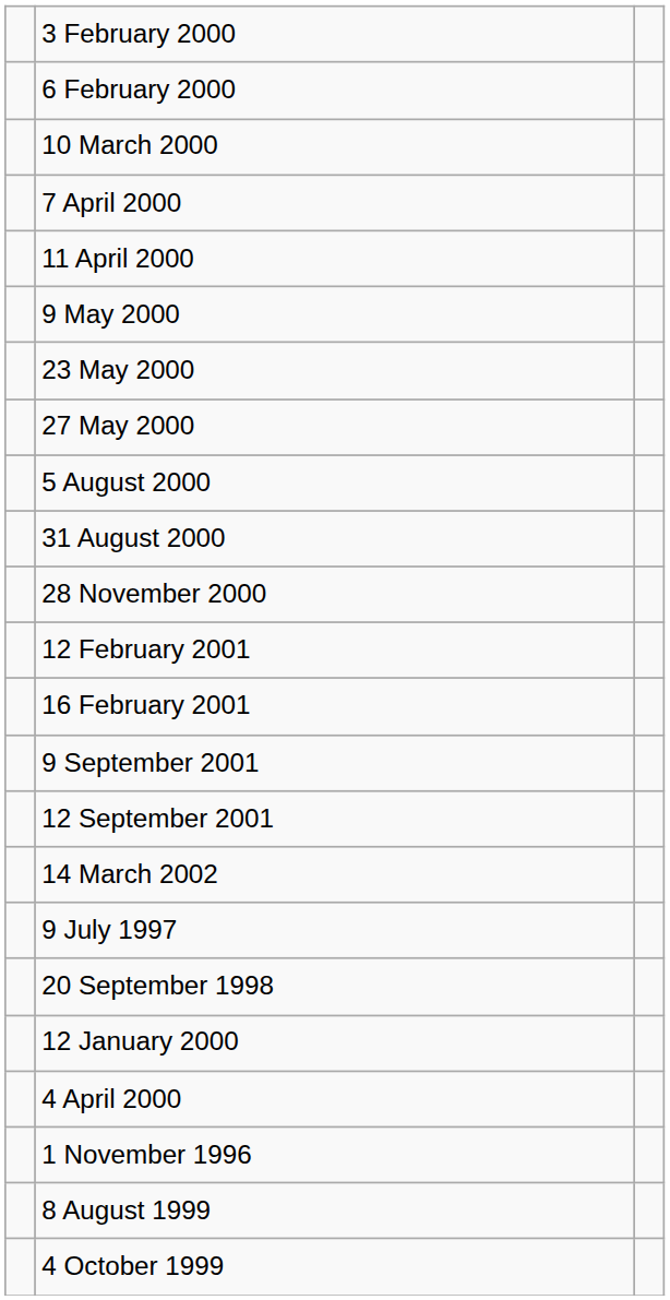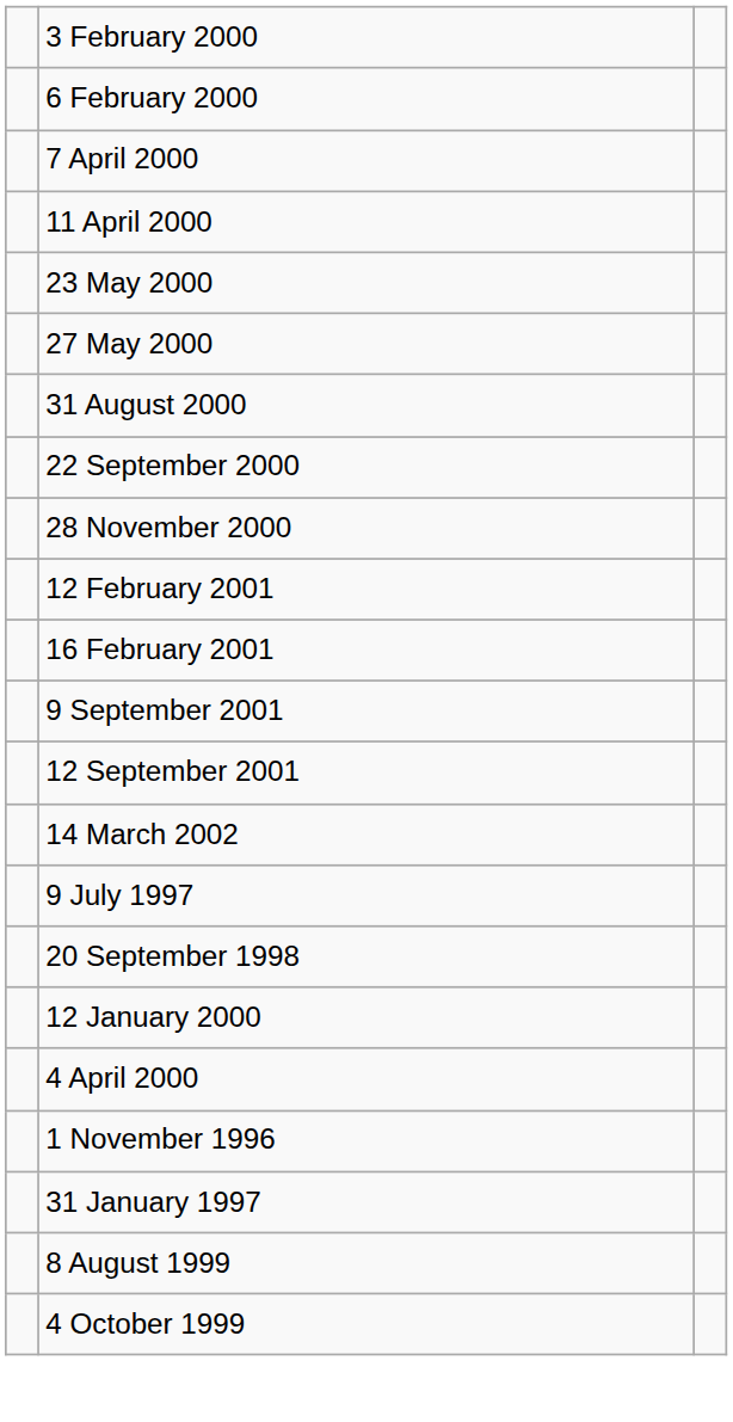- row: 10 March 2000
- row: 9 May 2000
- row: 5 August 2000
+ row: 22 September 2000
+ row: 31 January 1997
